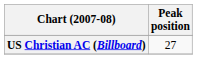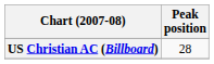US Christian AC (Billboard) | Peak position: 27 -> 28
